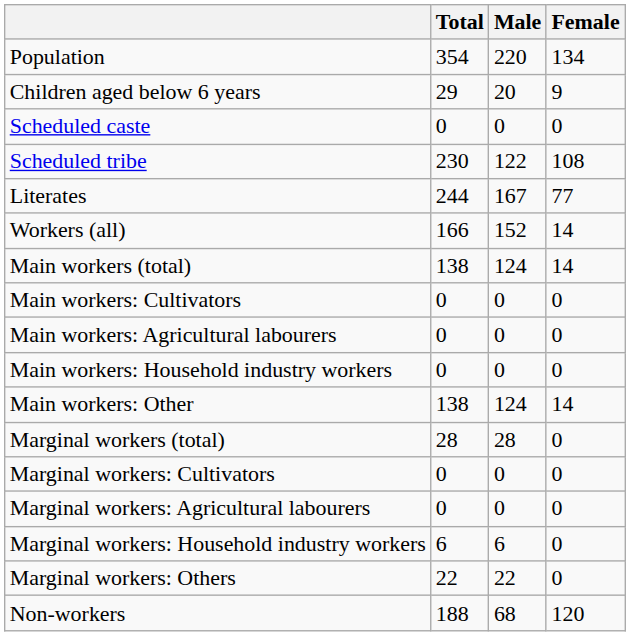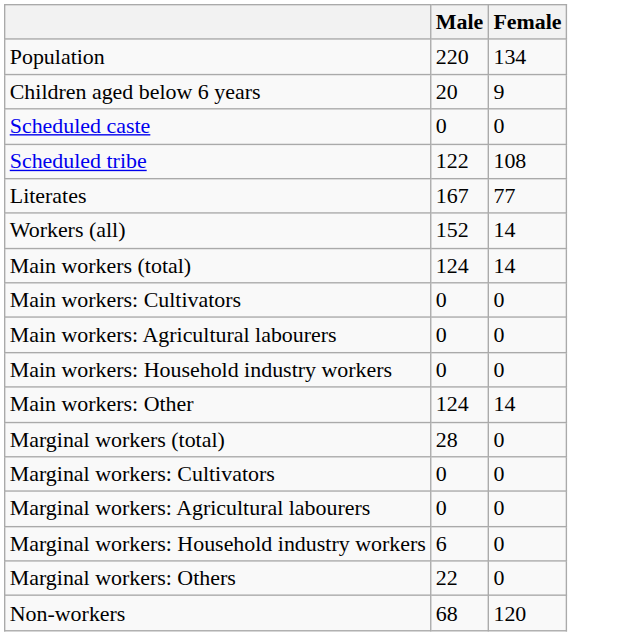- column: Total | 354 | 29 | 0 | 230 | 244 | 166 | 138 | 0 | 0 | 0 | 138 | 28 | 0 | 0 | 6 | 22 | 188
